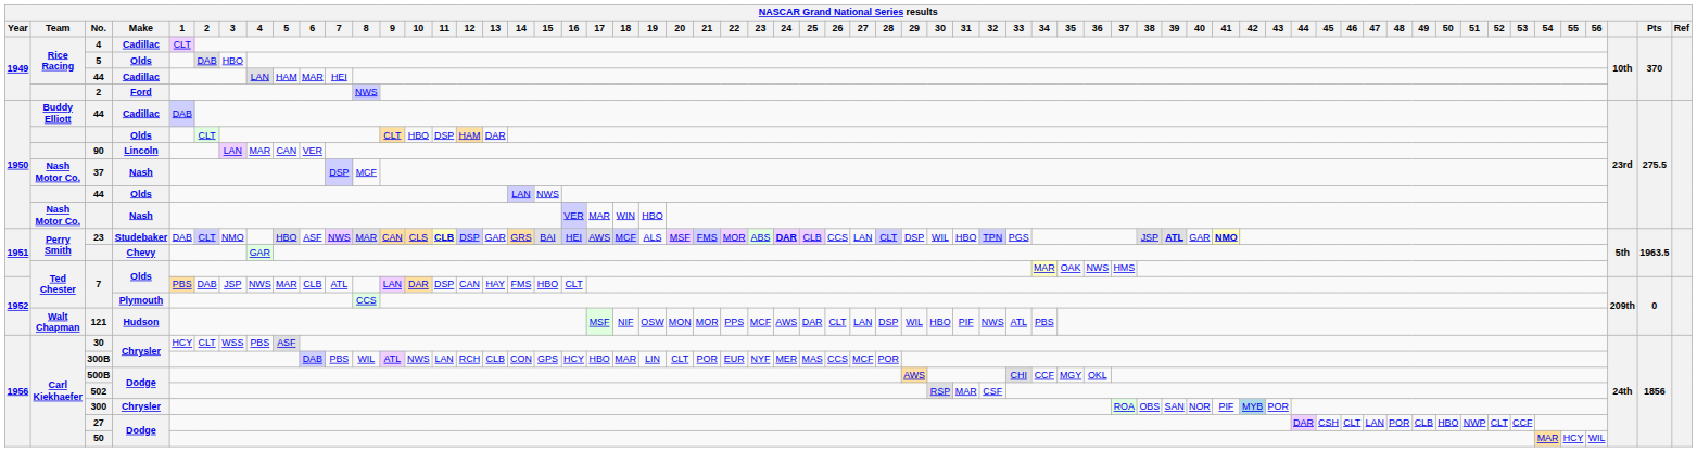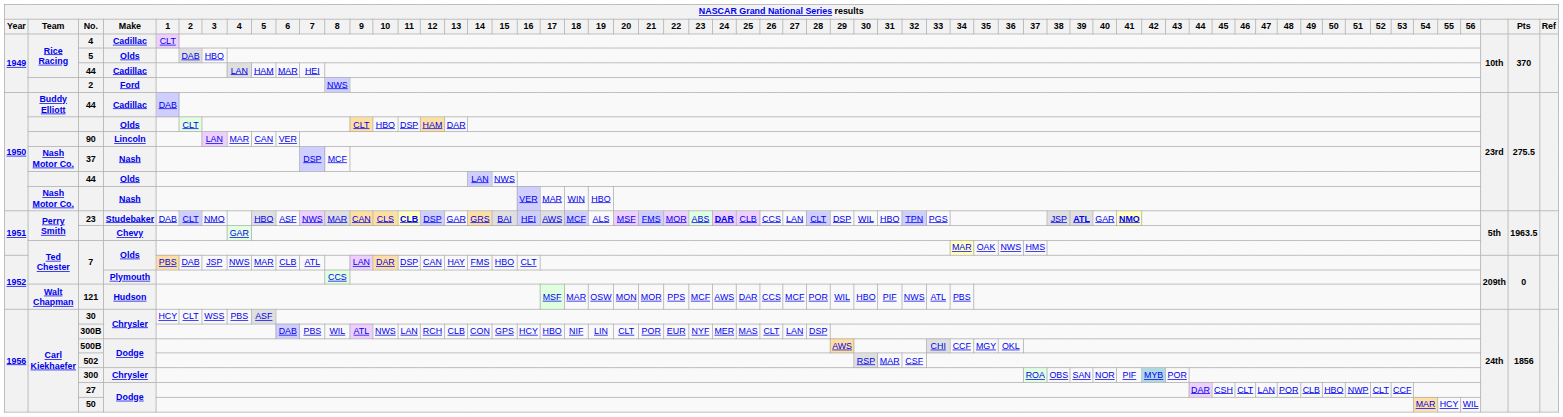121 | 18: NIF -> MAR
121 | 26: CLT -> CCS
121 | 27: LAN -> MCF
121 | 28: DSP -> POR
300B | 18: MAR -> NIF
300B | 26: CCS -> CLT
300B | 27: MCF -> LAN
300B | 28: POR -> DSP
